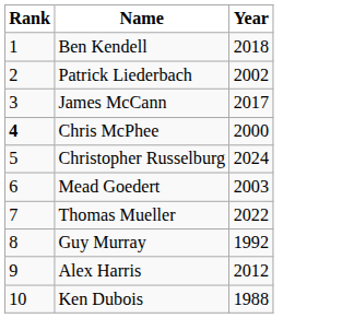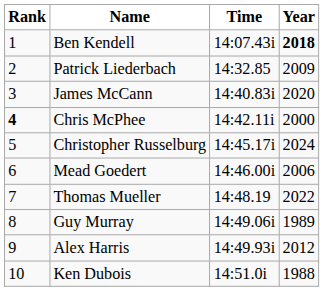+ column: Time | 14:07.43i | 14:32.85 | 14:40.83i | 14:42.11i | 14:45.17i | 14:46.00i | 14:48.19 | 14:49.06i | 14:49.93i | 14:51.0i
Ben Kendell | Year: normal -> bold
Patrick Liederbach | Year: 2002 -> 2009
James McCann | Year: 2017 -> 2020
Mead Goedert | Year: 2003 -> 2006
Guy Murray | Year: 1992 -> 1989
